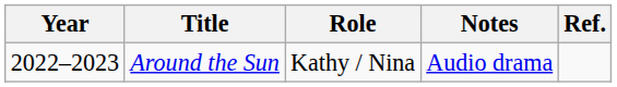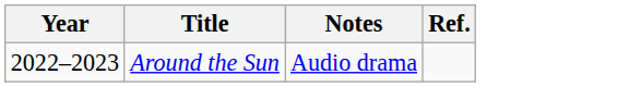- column: Role | Kathy / Nina
